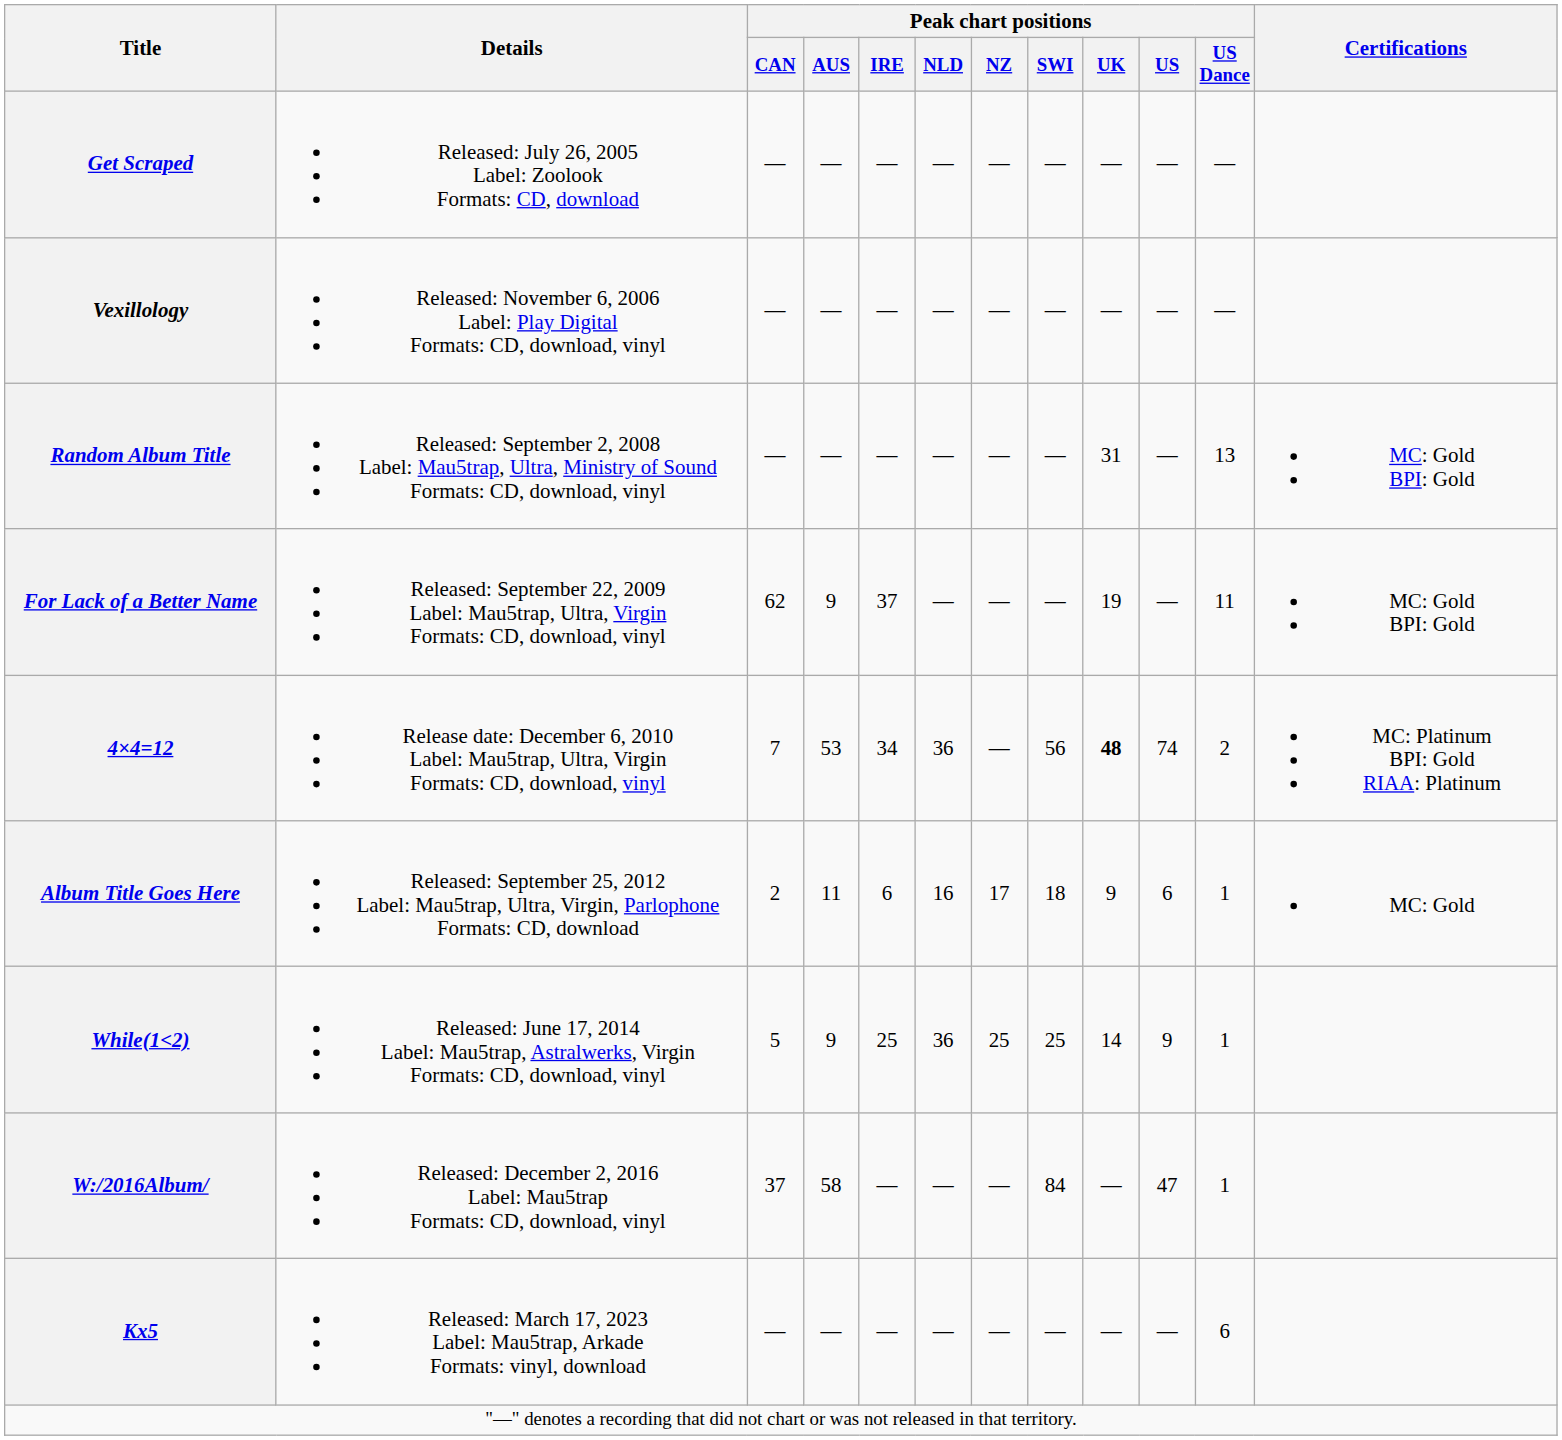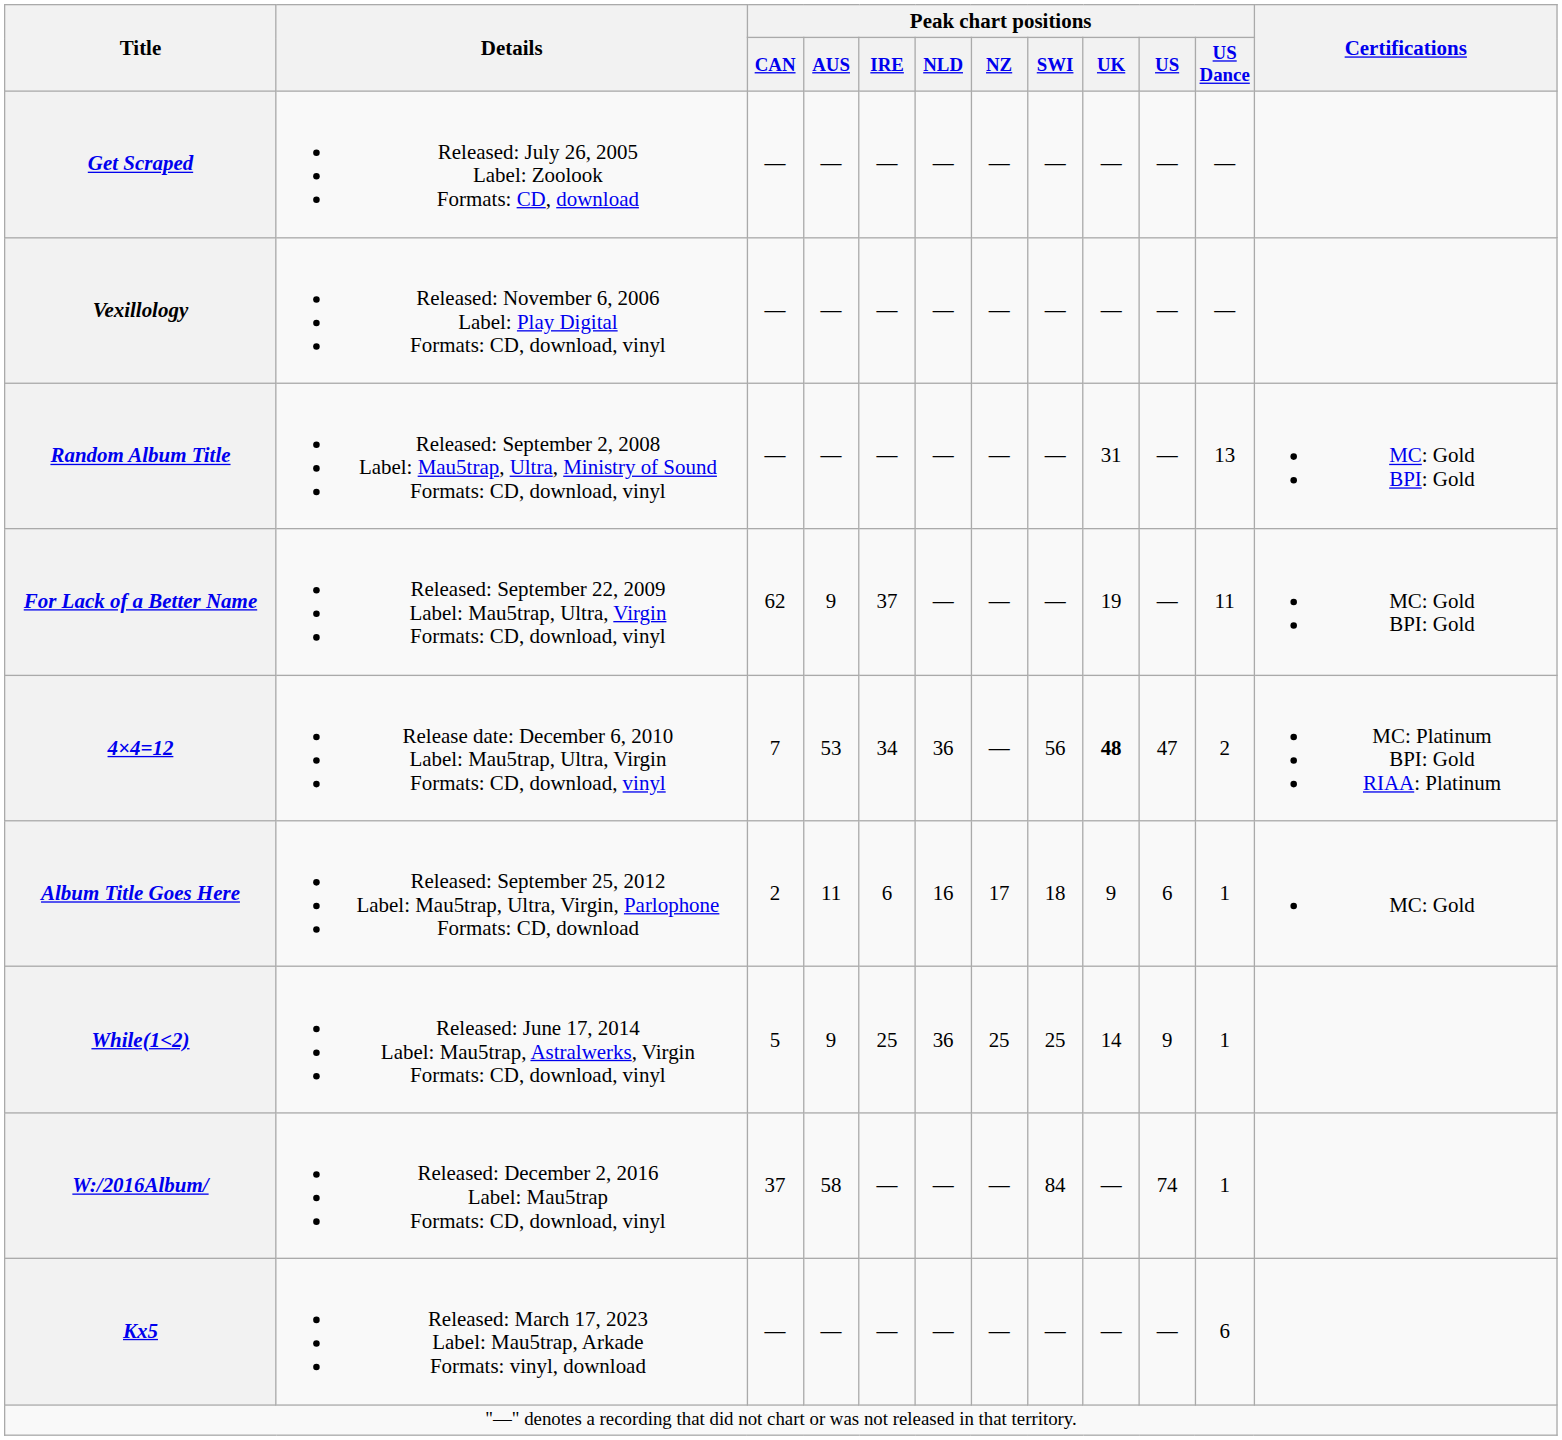4×4=12 | Peak chart positions / US: 74 -> 47
W:/2016Album/ | Peak chart positions / US: 47 -> 74
